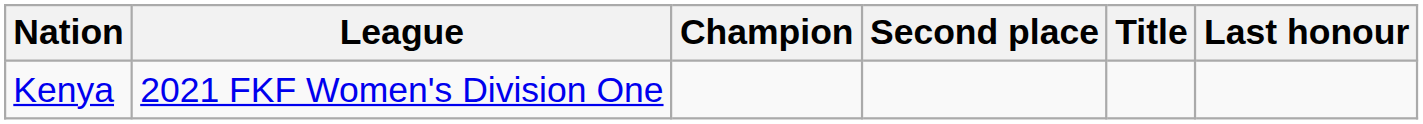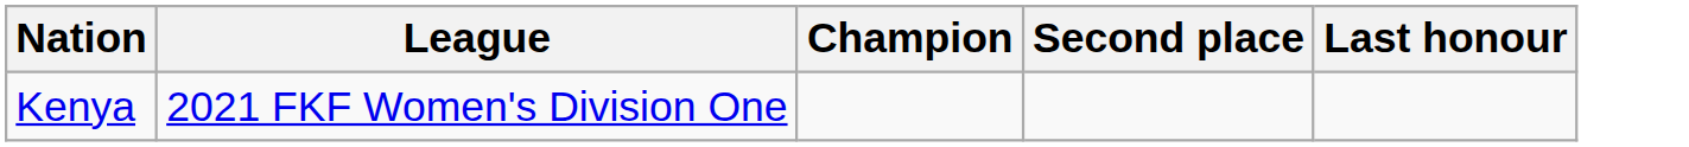- column: Title
